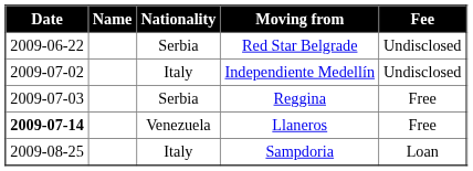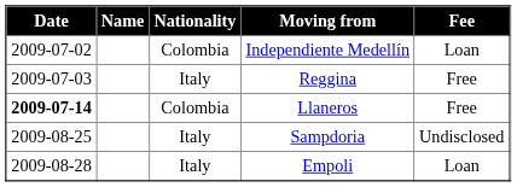- row: 2009-06-22 | Serbia | Red Star Belgrade | Undisclosed
Independiente Medellín | Nationality: Italy -> Colombia
Independiente Medellín | Fee: Undisclosed -> Loan
Reggina | Nationality: Serbia -> Italy
Llaneros | Nationality: Venezuela -> Colombia
Sampdoria | Fee: Loan -> Undisclosed
+ row: 2009-08-28 | Italy | Empoli | Loan
